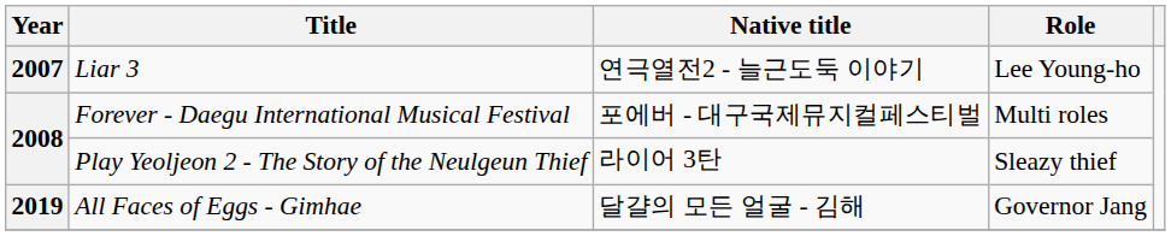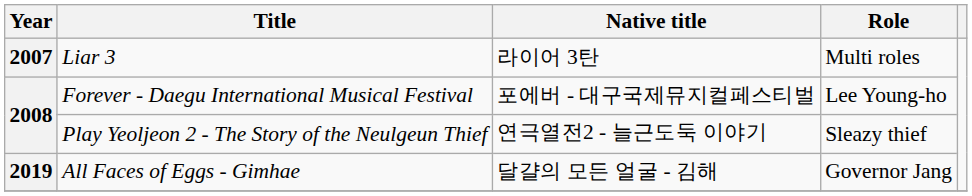Liar 3 | Native title: 연극열전2 - 늘근도둑 이야기 -> 라이어 3탄
Liar 3 | Role: Lee Young-ho -> Multi roles
Forever - Daegu International Musical Festival | Role: Multi roles -> Lee Young-ho
Play Yeoljeon 2 - The Story of the Neulgeun Thief | Native title: 라이어 3탄 -> 연극열전2 - 늘근도둑 이야기
